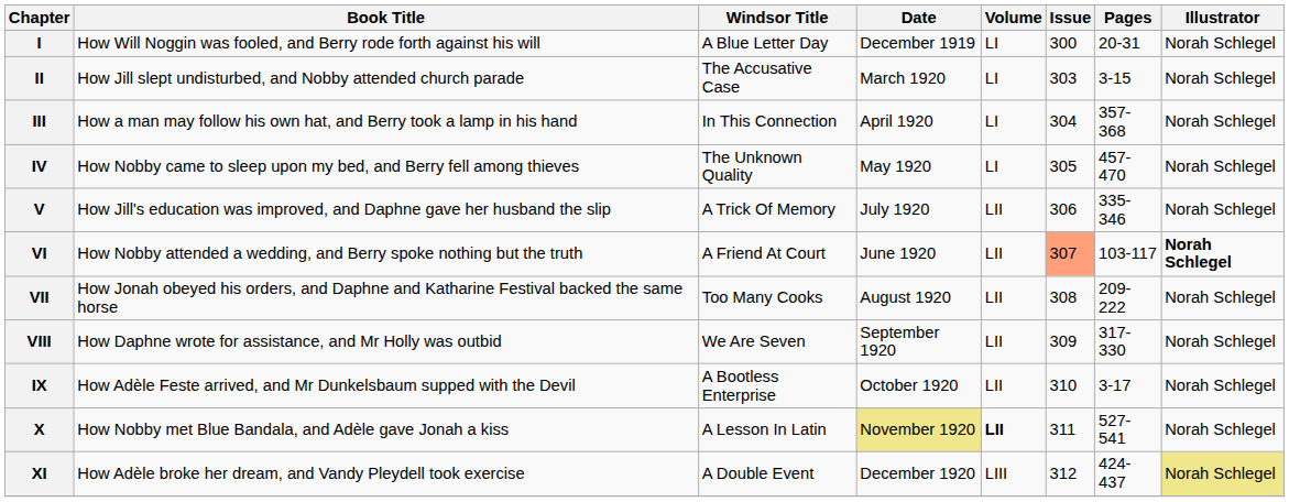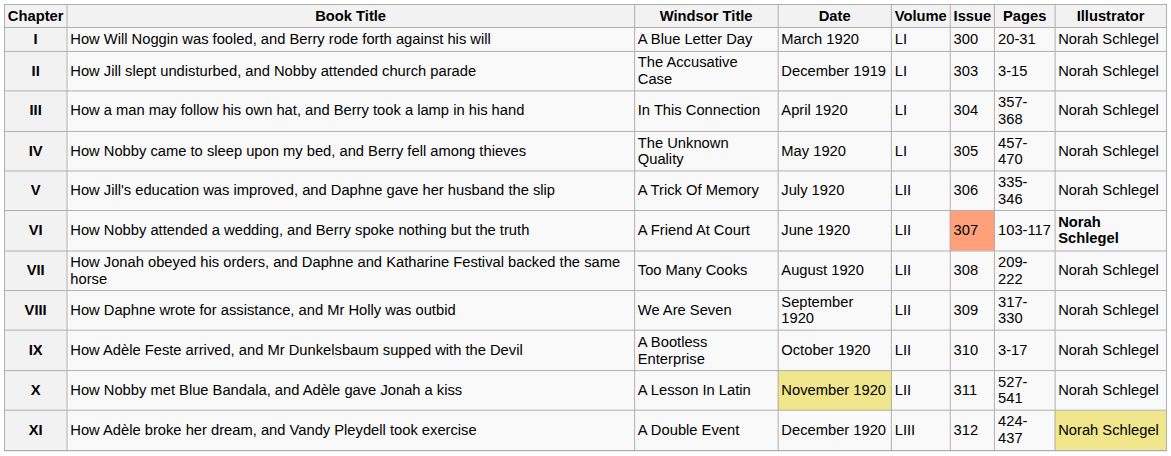I | Date: December 1919 -> March 1920
II | Date: March 1920 -> December 1919
X | Volume: bold -> normal
